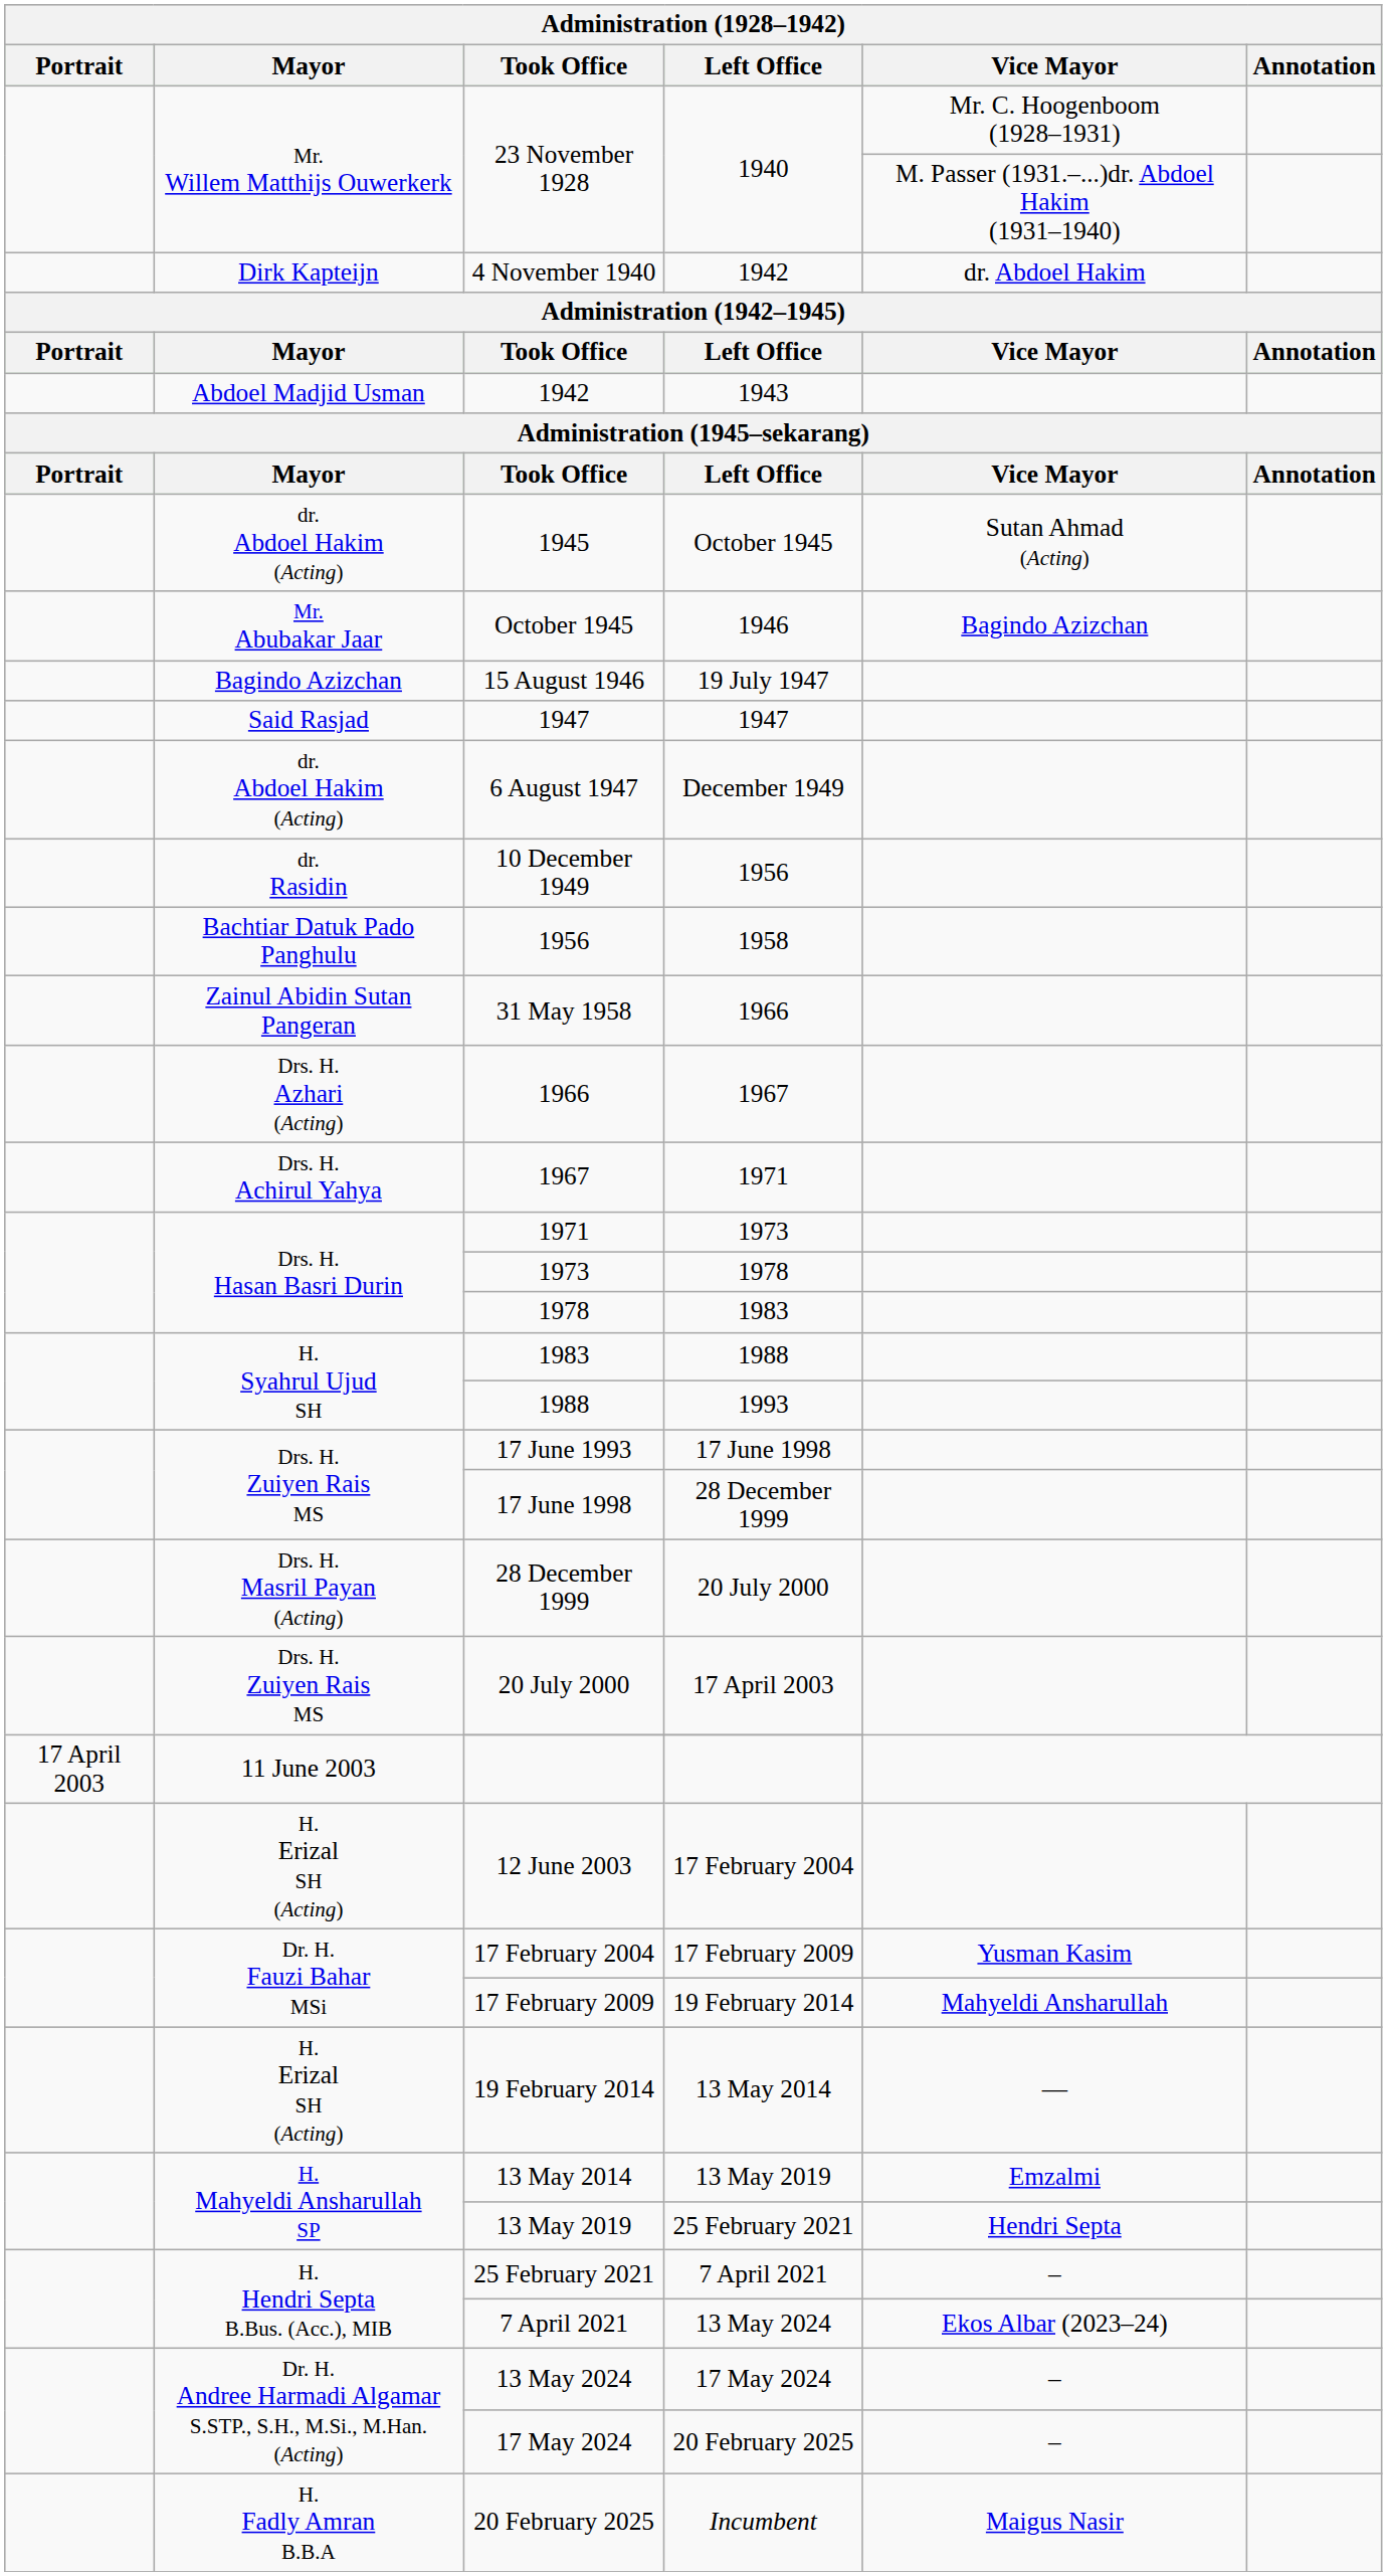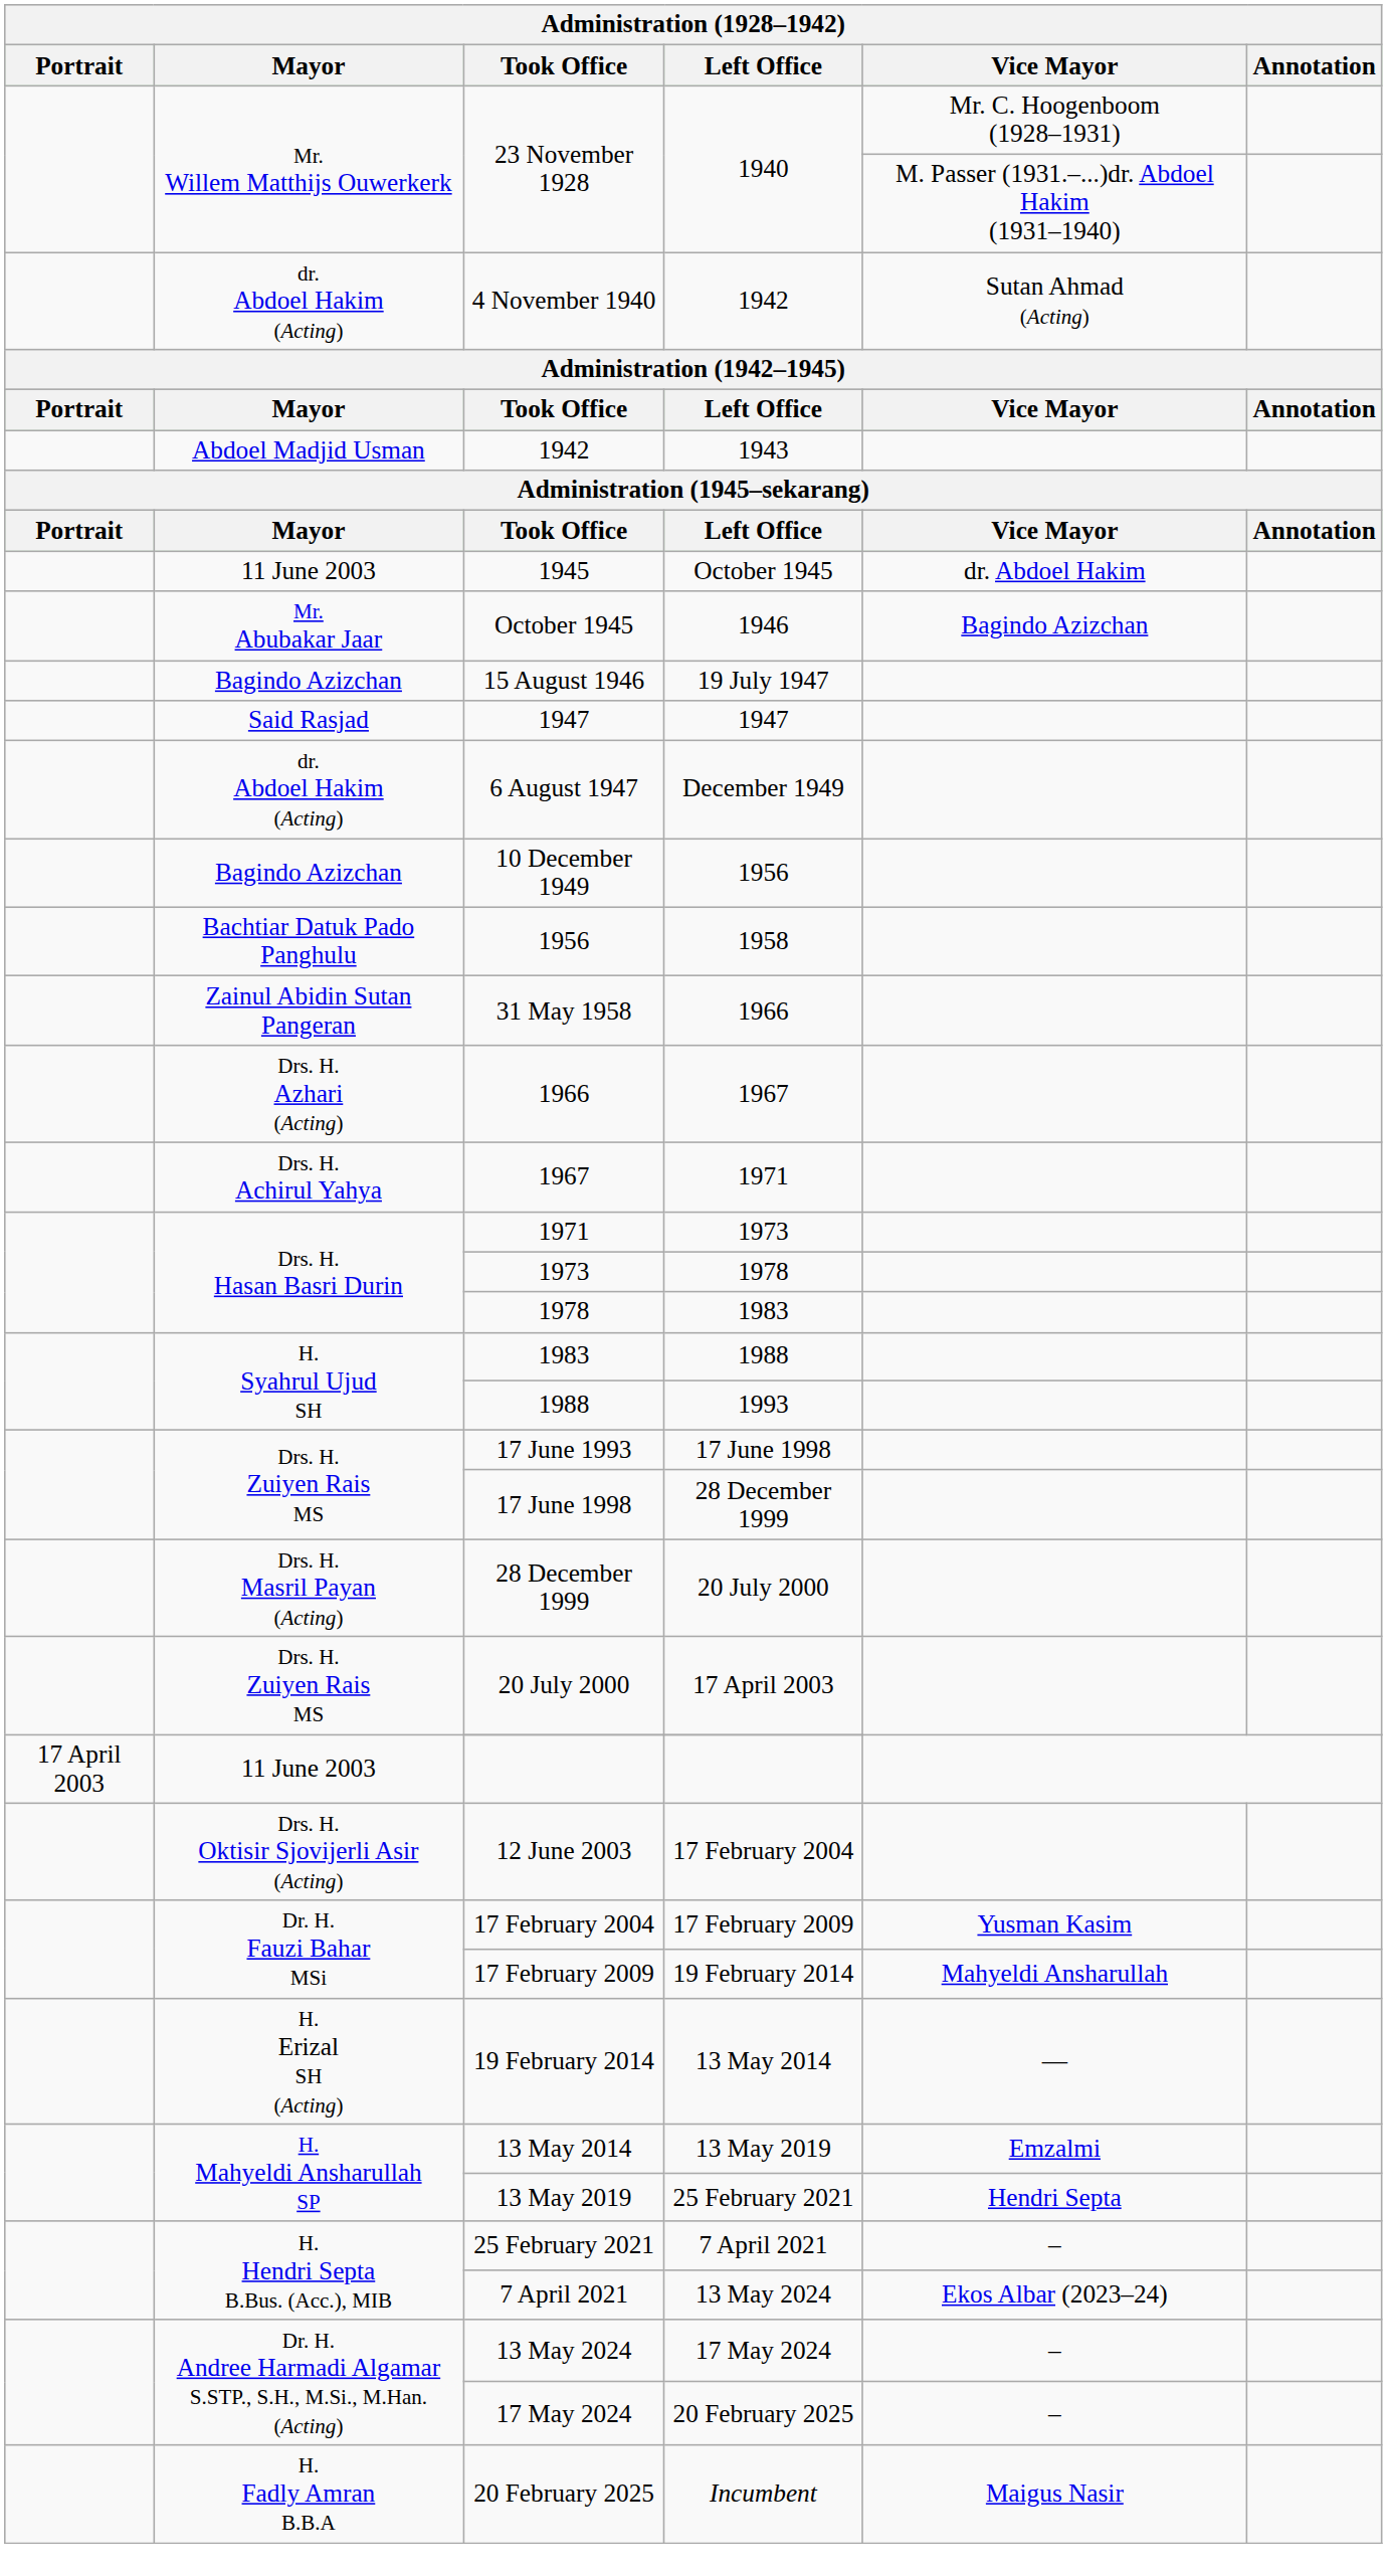4 November 1940 | Mayor: Dirk Kapteijn -> dr. Abdoel Hakim (Acting)
4 November 1940 | Vice Mayor: dr. Abdoel Hakim -> Sutan Ahmad (Acting)
1945 | Mayor: dr. Abdoel Hakim (Acting) -> 11 June 2003
1945 | Vice Mayor: Sutan Ahmad (Acting) -> dr. Abdoel Hakim
10 December 1949 | Mayor: dr. Rasidin -> Bagindo Azizchan
12 June 2003 | Mayor: H. Erizal SH (Acting) -> Drs. H. Oktisir Sjovijerli Asir (Acting)
